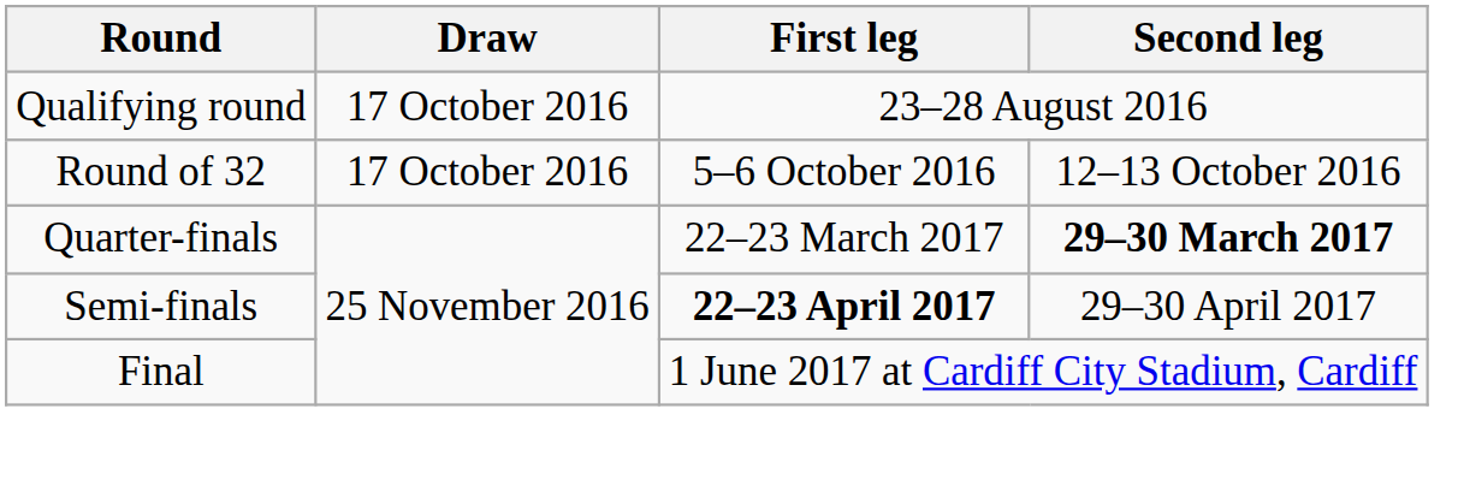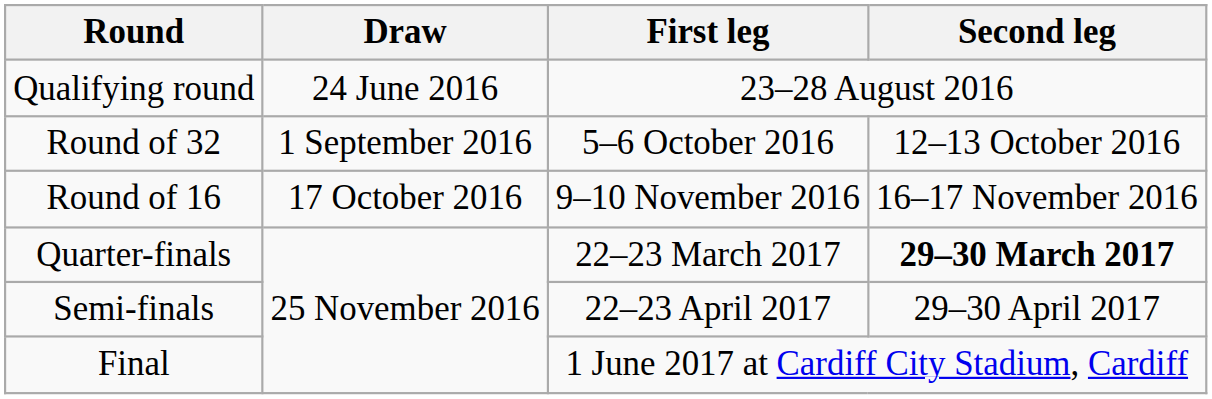Qualifying round | Draw: 17 October 2016 -> 24 June 2016
Round of 32 | Draw: 17 October 2016 -> 1 September 2016
+ row: Round of 16 | 17 October 2016 | 9–10 November 2016 | 16–17 November 2016
Semi-finals | First leg: bold -> normal
